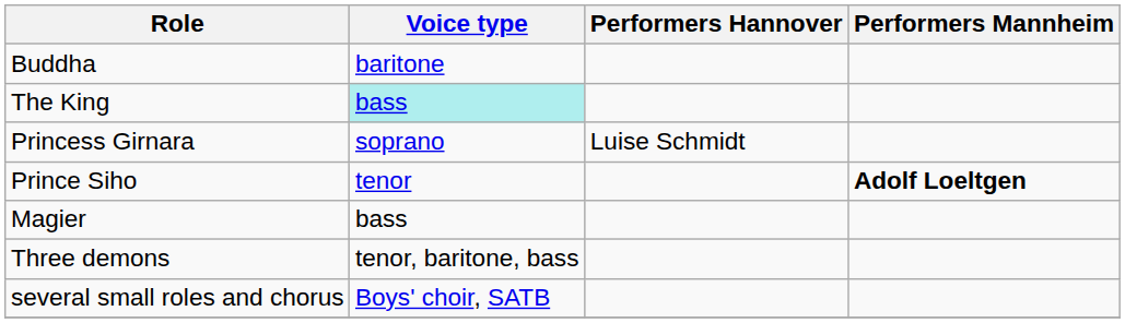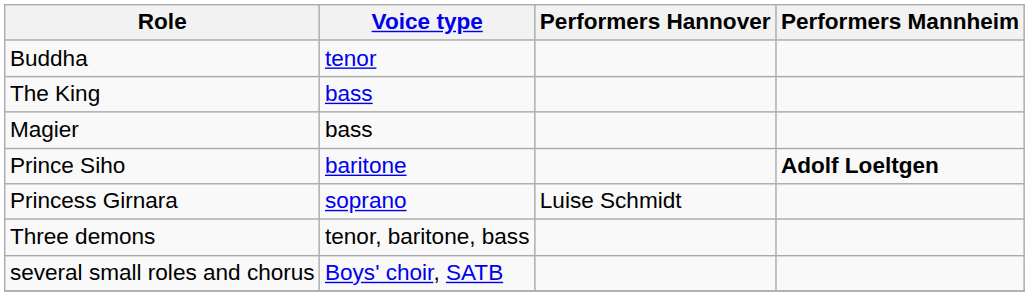Buddha | Voice type: baritone -> tenor
The King | Voice type: paleturquoise background -> no background
rows swapped: Princess Girnara <-> Magier
Prince Siho | Voice type: tenor -> baritone
